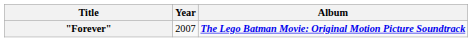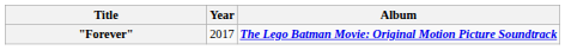"Forever" | Year: 2007 -> 2017
